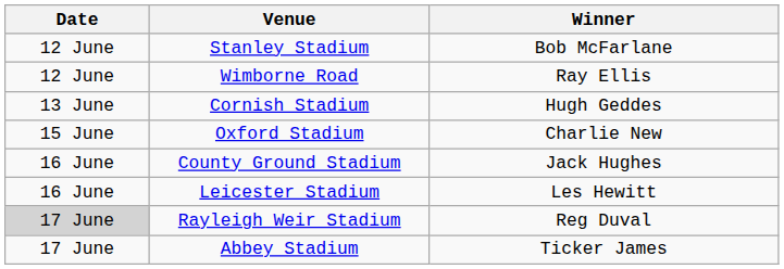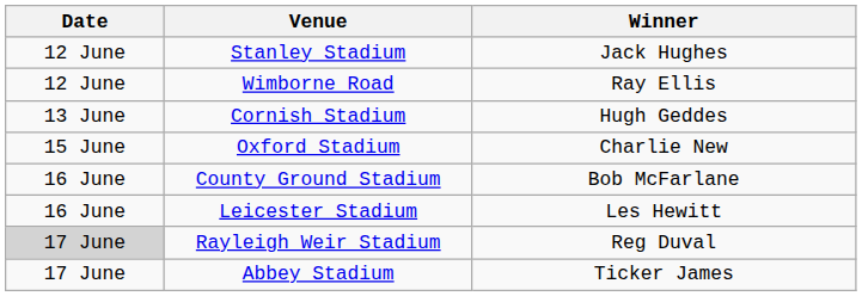Stanley Stadium | Winner: Bob McFarlane -> Jack Hughes
County Ground Stadium | Winner: Jack Hughes -> Bob McFarlane
